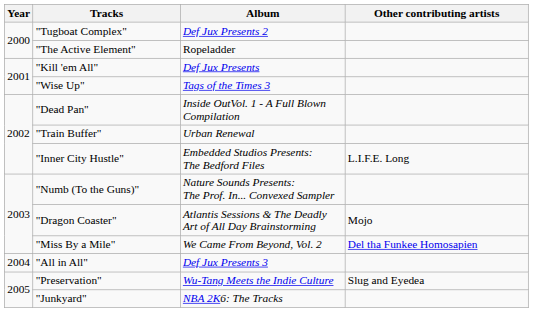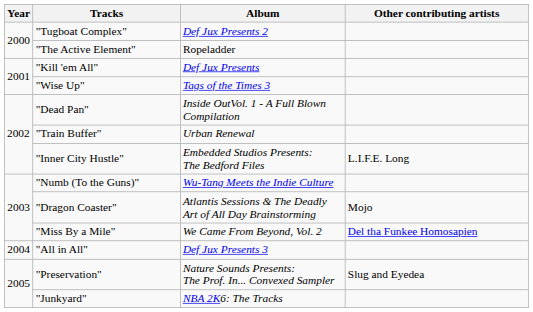"Numb (To the Guns)" | Album: Nature Sounds Presents: The Prof. In... Convexed Sampler -> Wu-Tang Meets the Indie Culture
"Preservation" | Album: Wu-Tang Meets the Indie Culture -> Nature Sounds Presents: The Prof. In... Convexed Sampler
